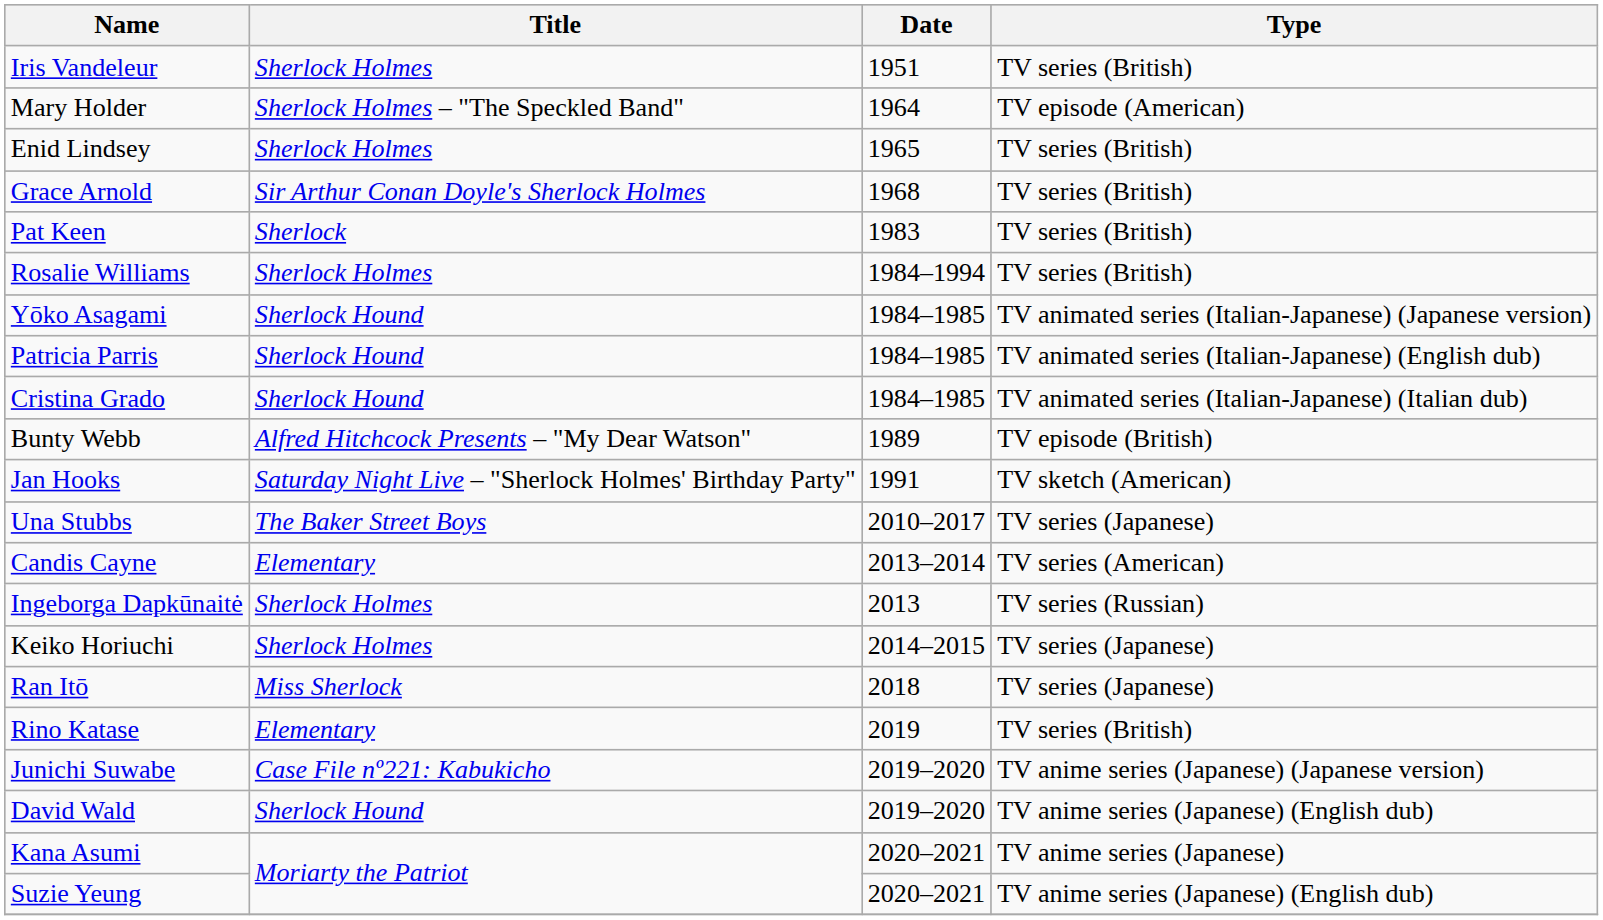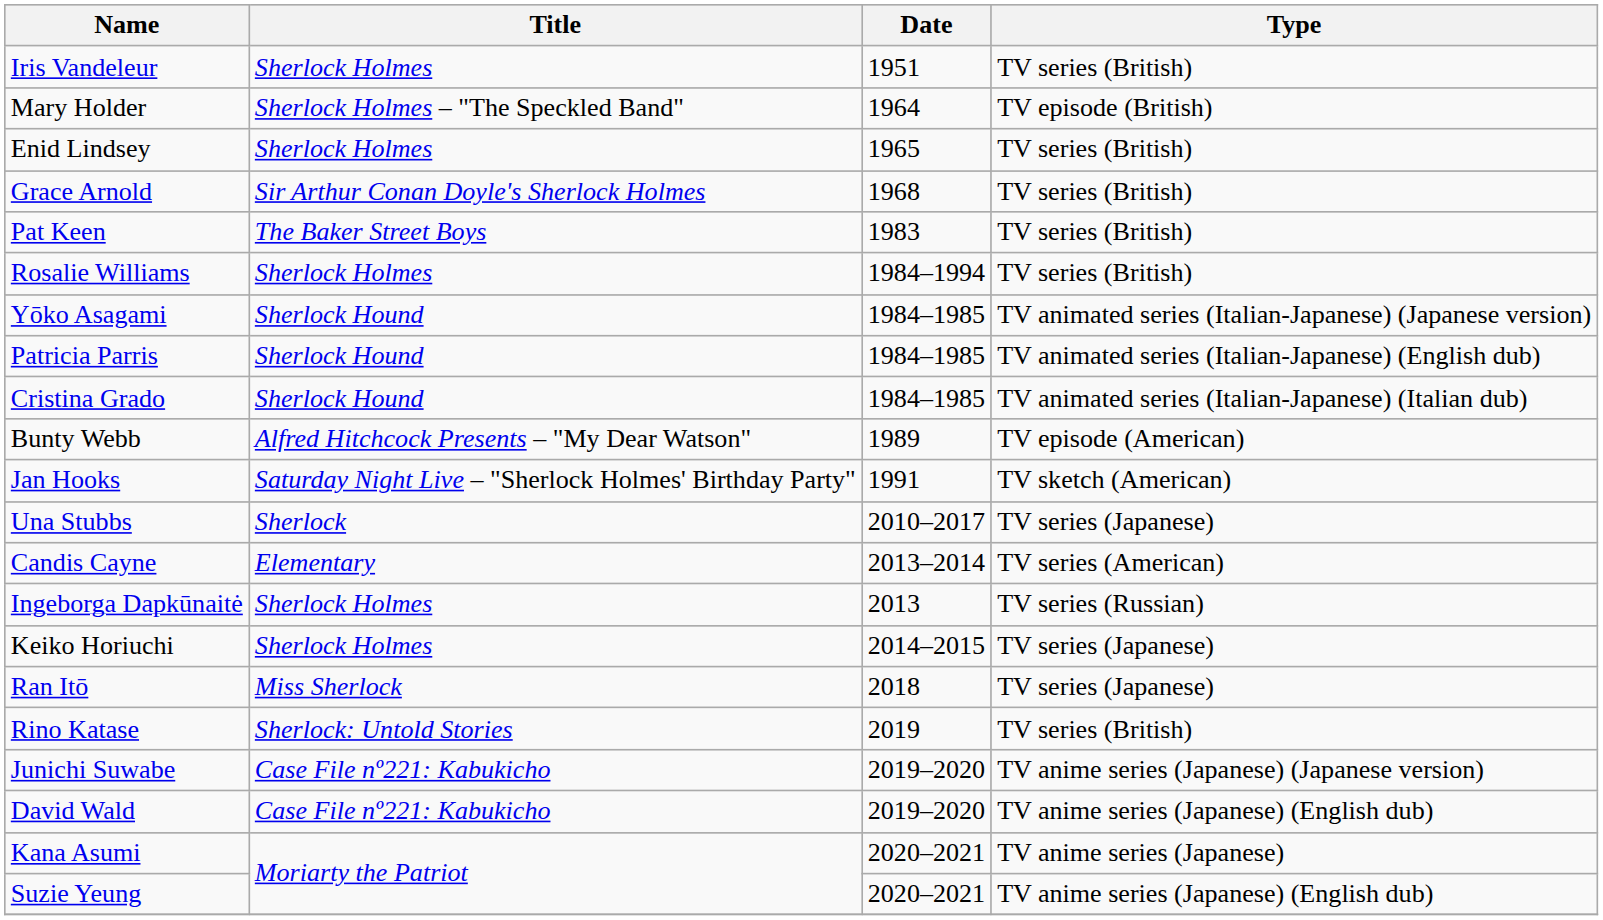Mary Holder | Type: TV episode (American) -> TV episode (British)
Pat Keen | Title: Sherlock -> The Baker Street Boys
Bunty Webb | Type: TV episode (British) -> TV episode (American)
Una Stubbs | Title: The Baker Street Boys -> Sherlock
Rino Katase | Title: Elementary -> Sherlock: Untold Stories
David Wald | Title: Sherlock Hound -> Case File nº221: Kabukicho
